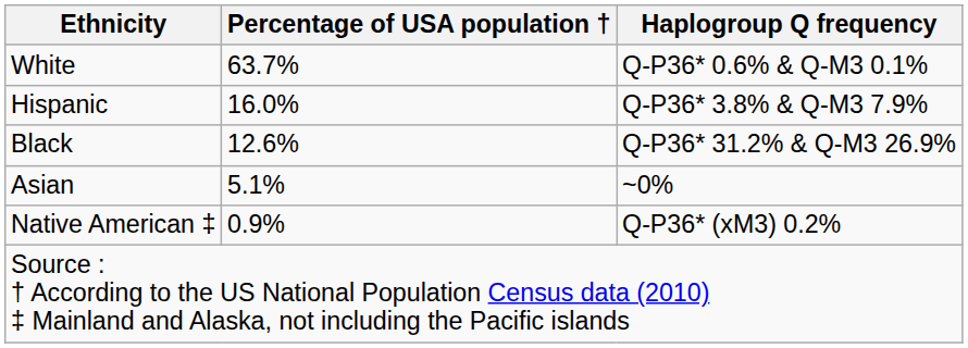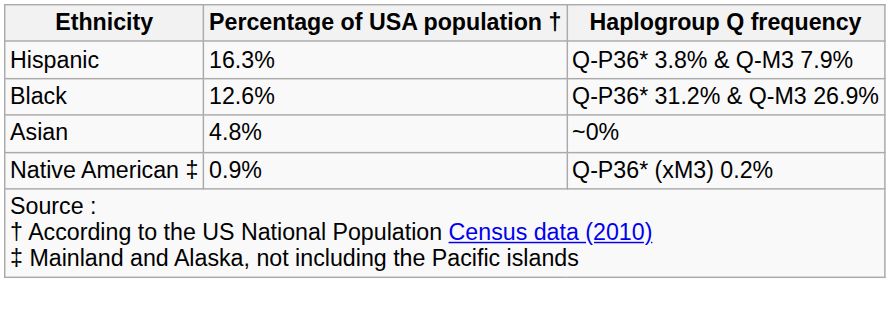- row: White | 63.7% | Q-P36* 0.6% & Q-M3 0.1%
Hispanic | Percentage of USA population †: 16.0% -> 16.3%
Asian | Percentage of USA population †: 5.1% -> 4.8%
